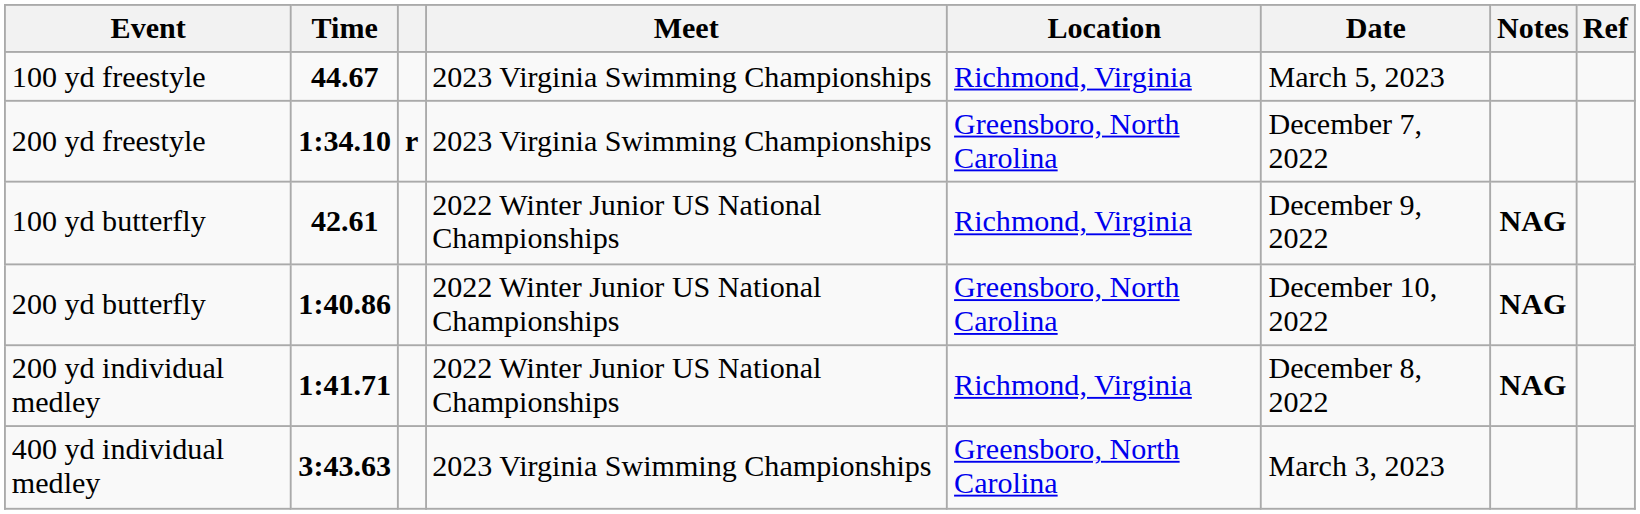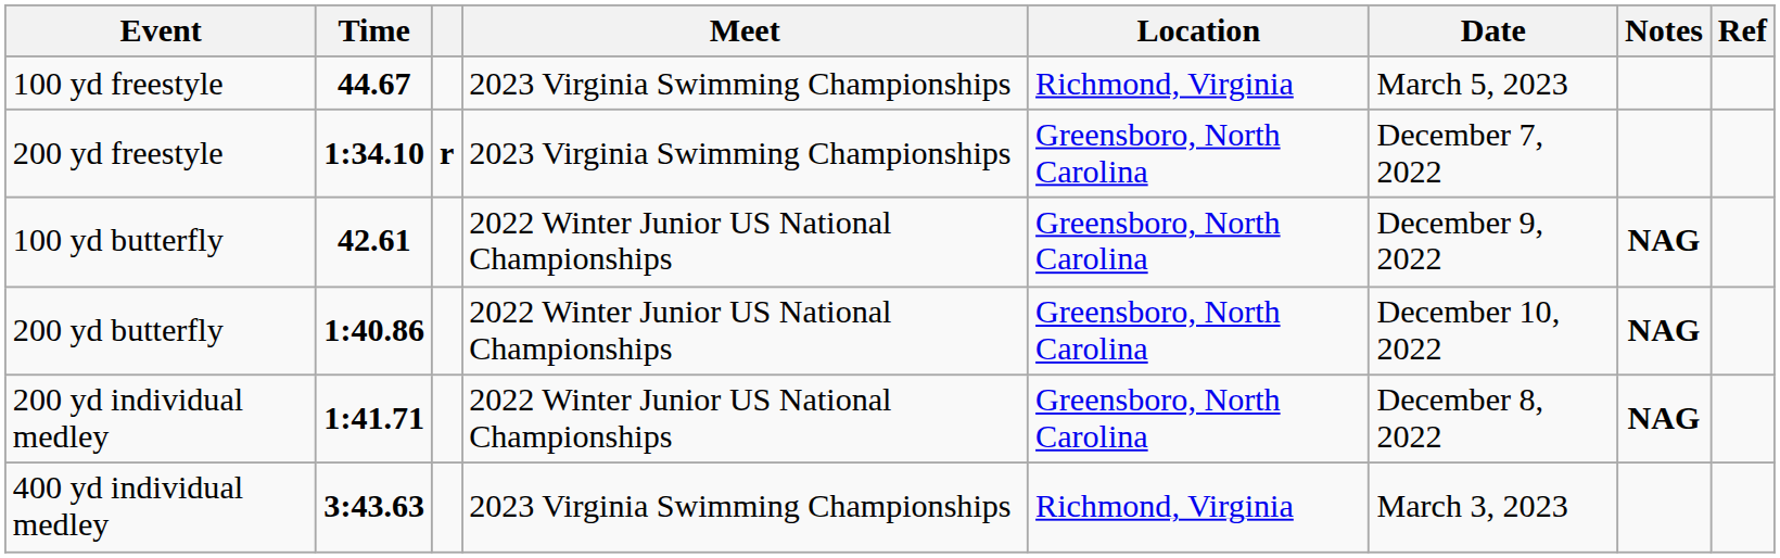100 yd butterfly | Location: Richmond, Virginia -> Greensboro, North Carolina
200 yd individual medley | Location: Richmond, Virginia -> Greensboro, North Carolina
400 yd individual medley | Location: Greensboro, North Carolina -> Richmond, Virginia
